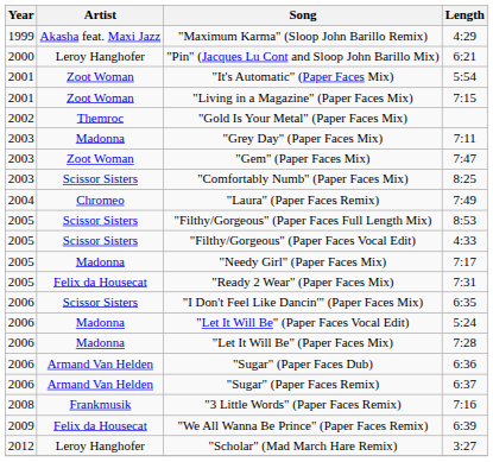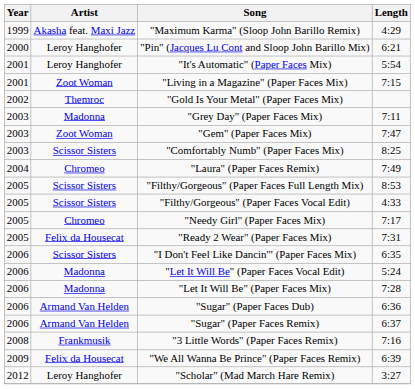"It's Automatic" (Paper Faces Mix) | Artist: Zoot Woman -> Leroy Hanghofer
"Needy Girl" (Paper Faces Mix) | Artist: Madonna -> Chromeo
